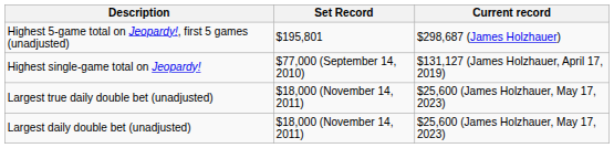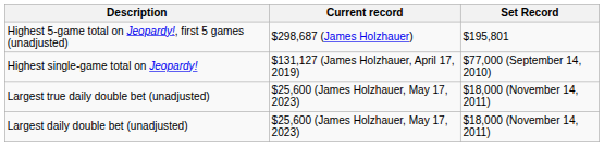columns swapped: Set Record <-> Current record
